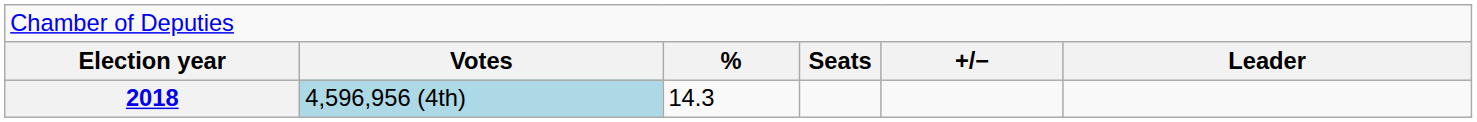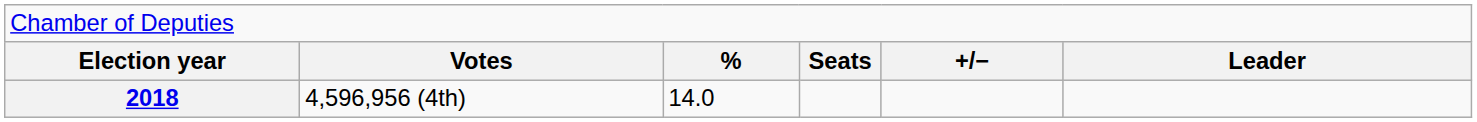2018 | column 2: lightblue background -> no background
2018 | column 3: 14.3 -> 14.0
